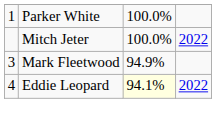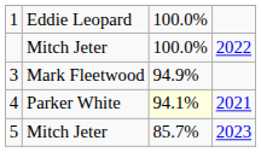1 | column 2: Parker White -> Eddie Leopard
4 | column 2: Eddie Leopard -> Parker White
4 | column 4: 2022 -> 2021
+ row: 5 | Mitch Jeter | 85.7% | 2023
